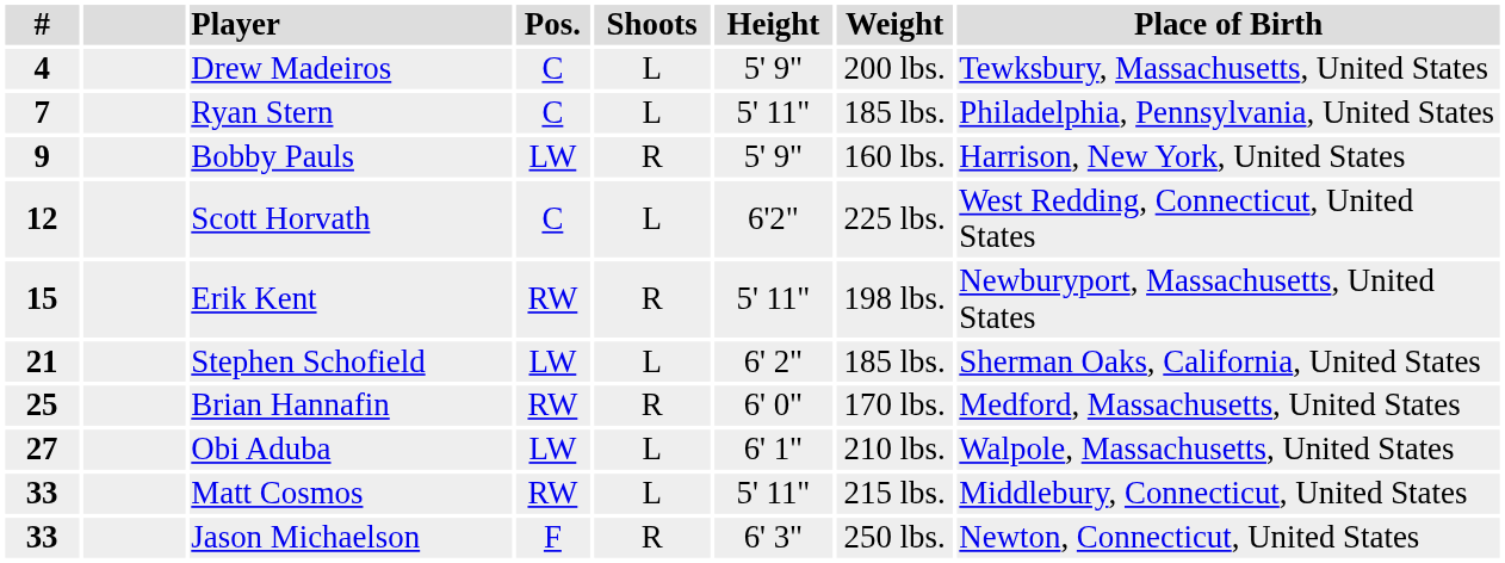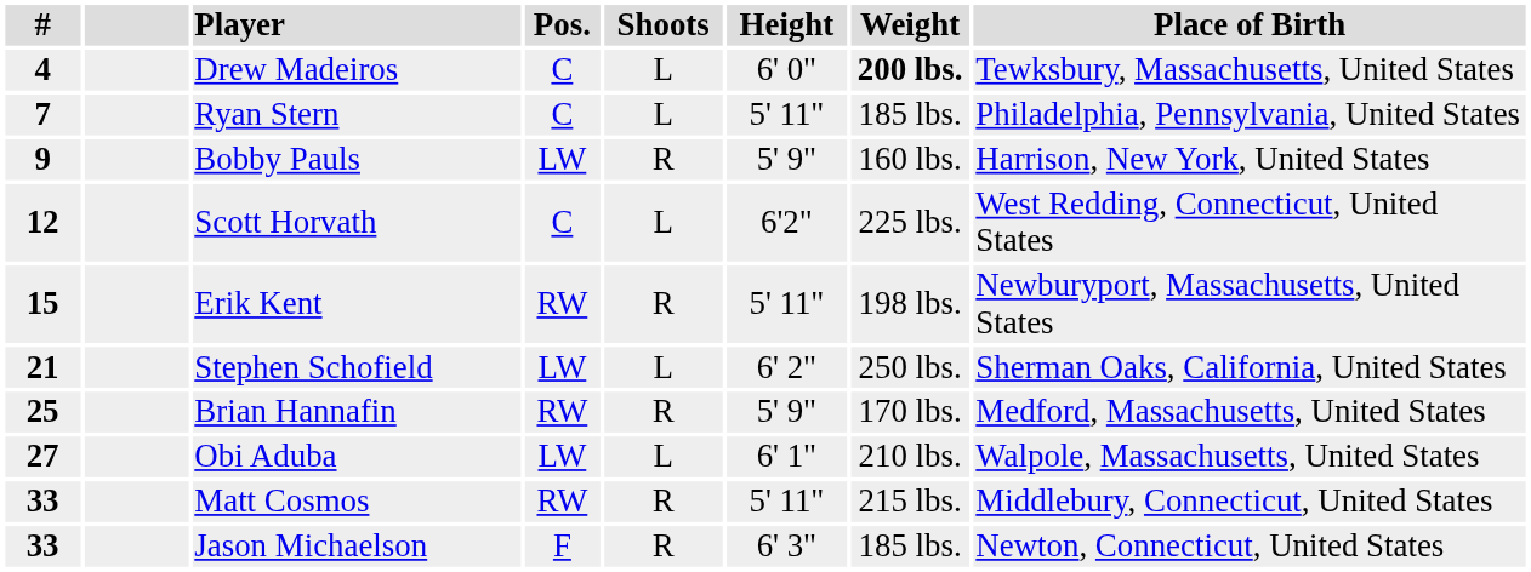Drew Madeiros | Height: 5' 9" -> 6' 0"
Drew Madeiros | Weight: normal -> bold
Stephen Schofield | Weight: 185 lbs. -> 250 lbs.
Brian Hannafin | Height: 6' 0" -> 5' 9"
Matt Cosmos | Shoots: L -> R
Jason Michaelson | Weight: 250 lbs. -> 185 lbs.
